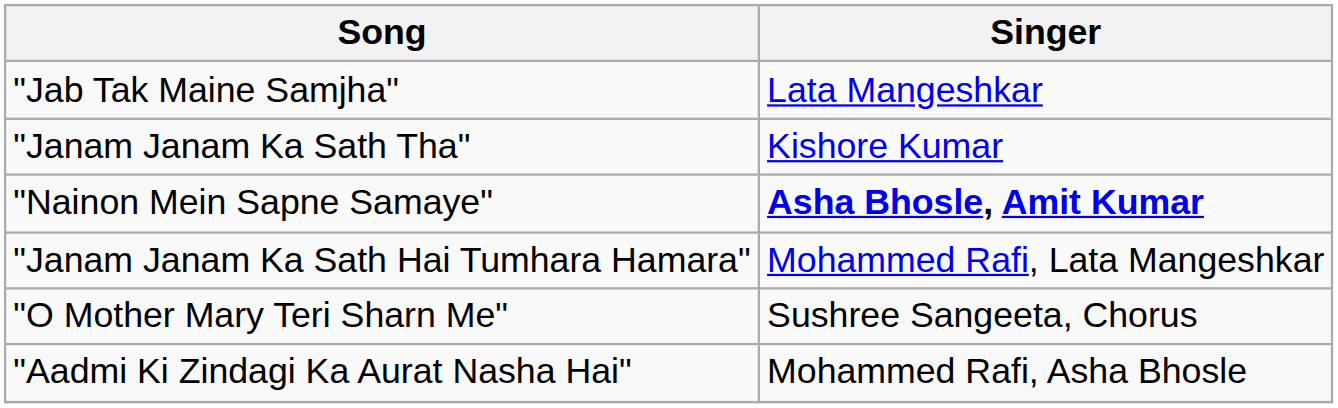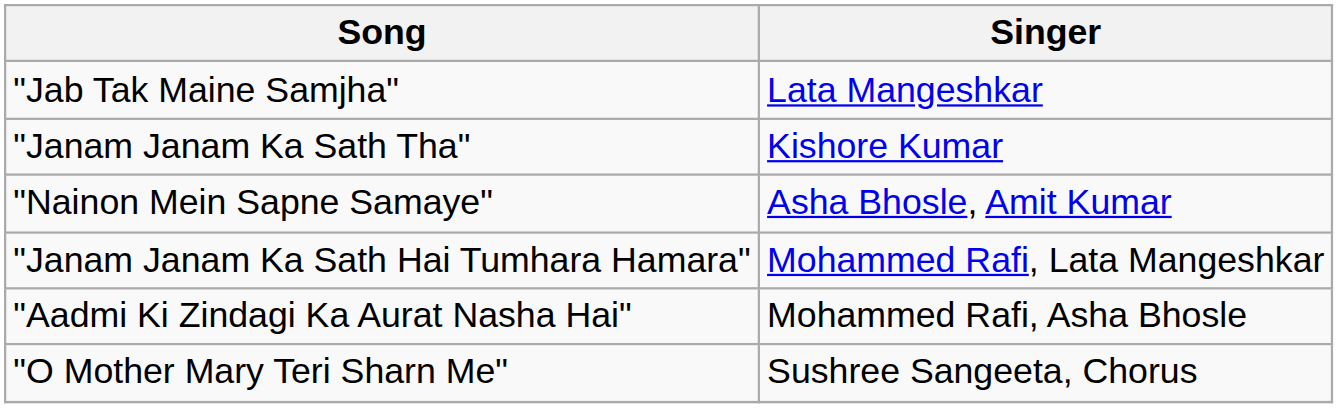"Nainon Mein Sapne Samaye" | Singer: bold -> normal
rows swapped: "O Mother Mary Teri Sharn Me" <-> "Aadmi Ki Zindagi Ka Aurat Nasha Hai"
